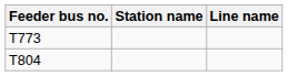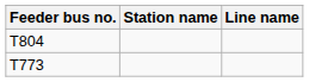rows swapped: T773 <-> T804
